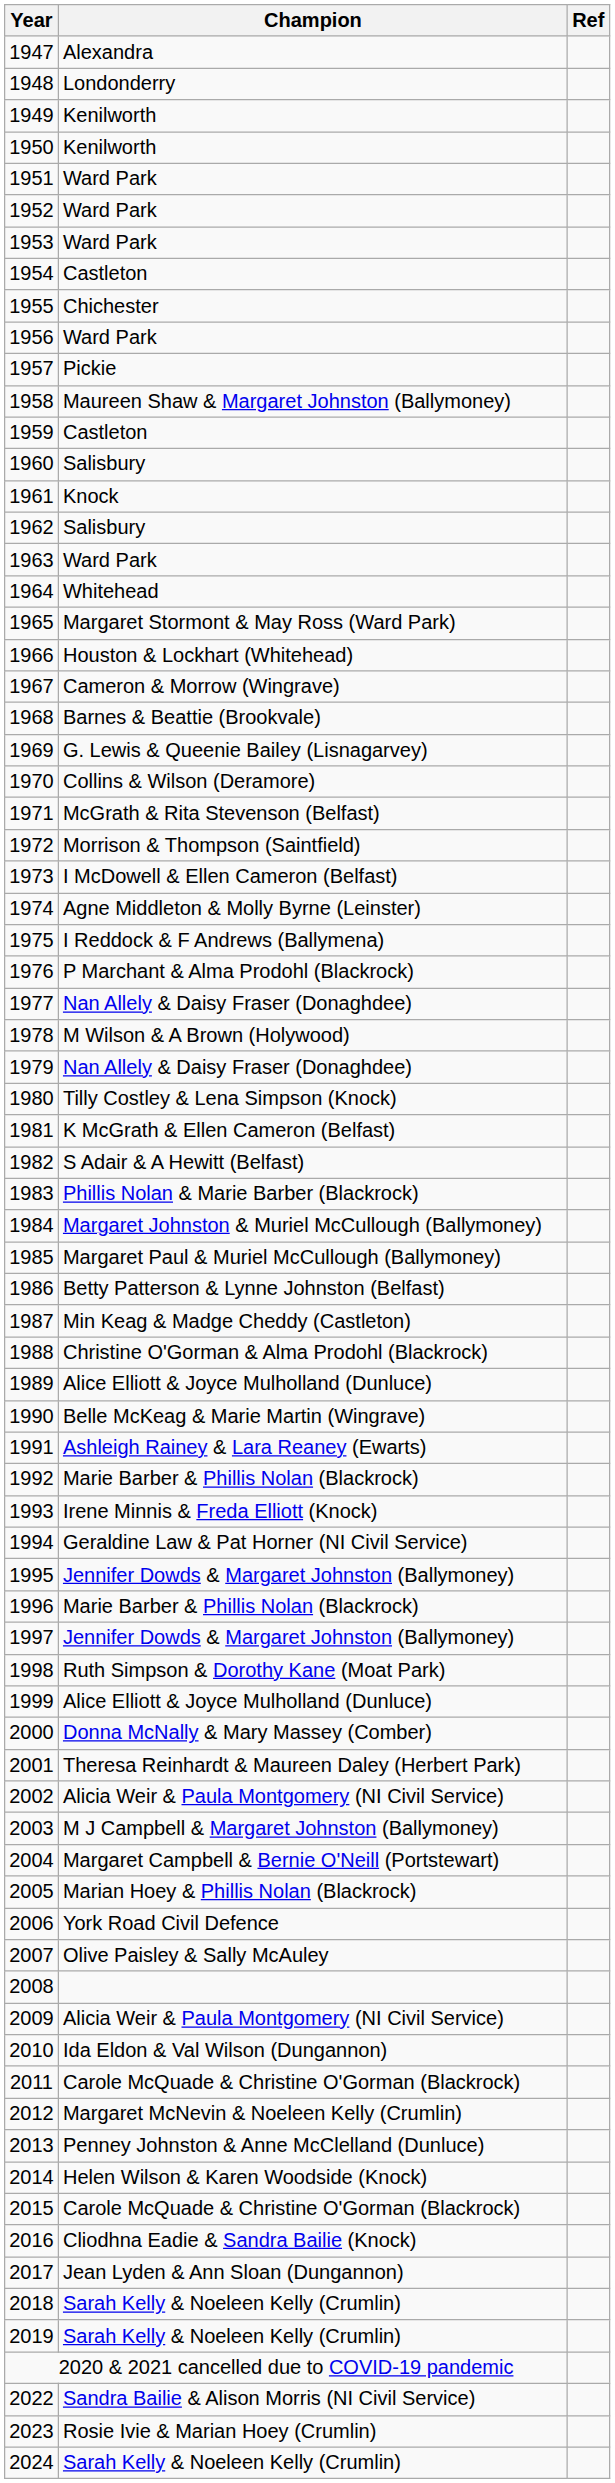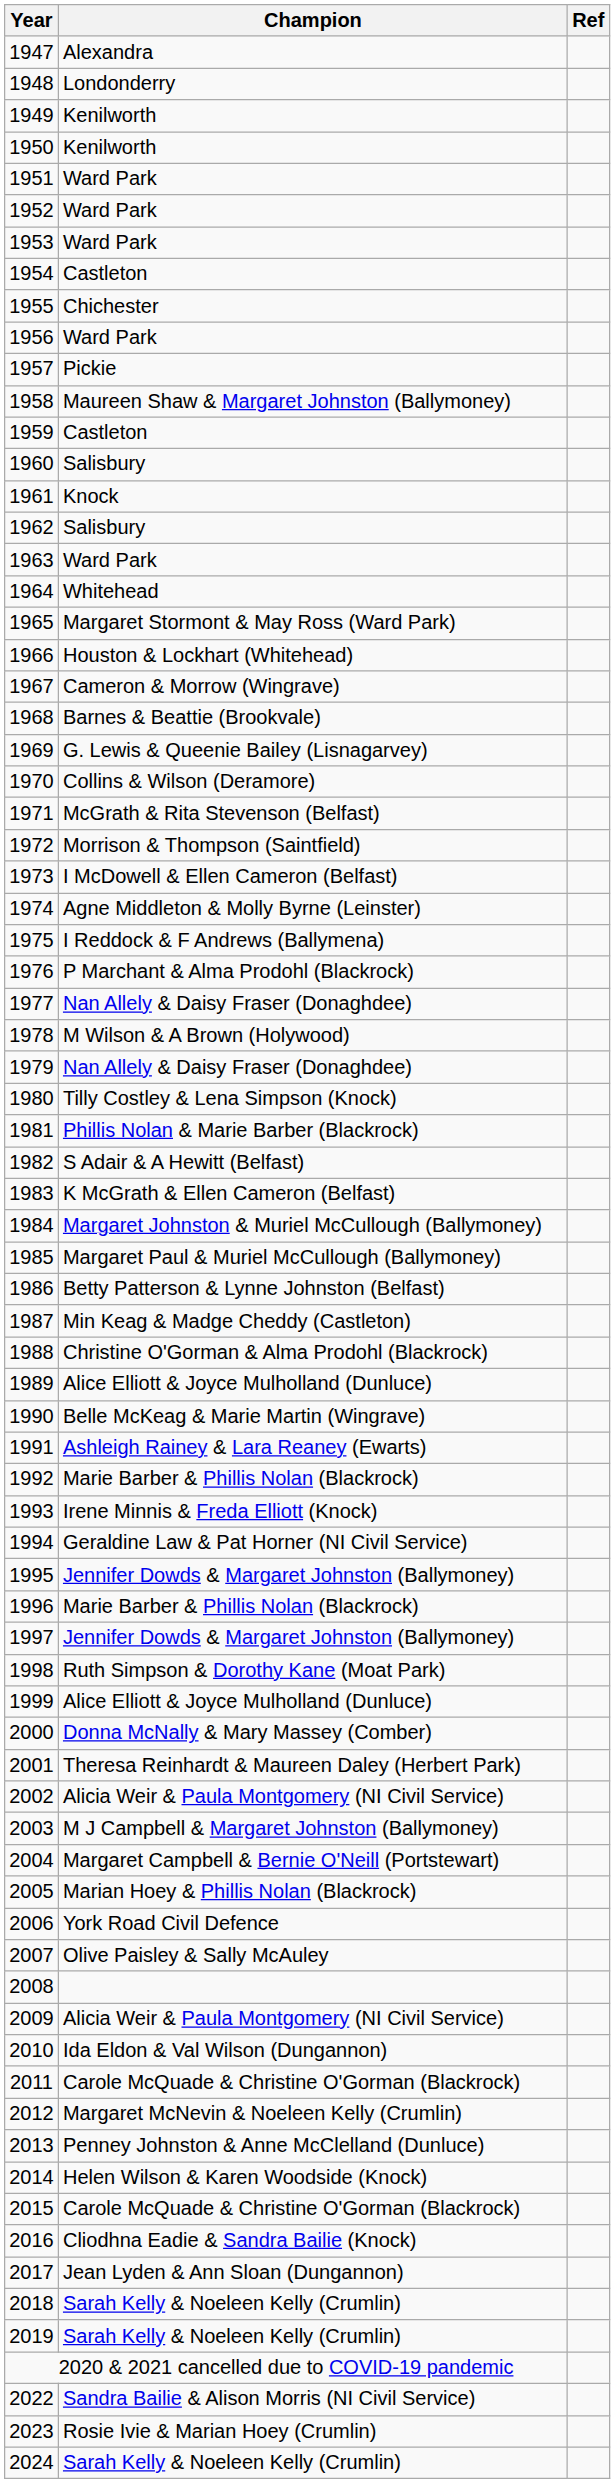1981 | Champion: K McGrath & Ellen Cameron (Belfast) -> Phillis Nolan & Marie Barber (Blackrock)
1983 | Champion: Phillis Nolan & Marie Barber (Blackrock) -> K McGrath & Ellen Cameron (Belfast)
